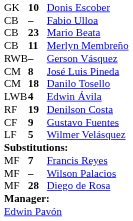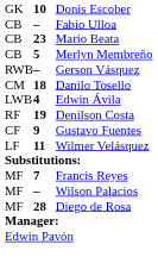Merlyn Membreño | column 2: 11 -> 5
- row: CM | 8 | José Luis Pineda
Wilmer Velásquez | column 2: 5 -> 11
